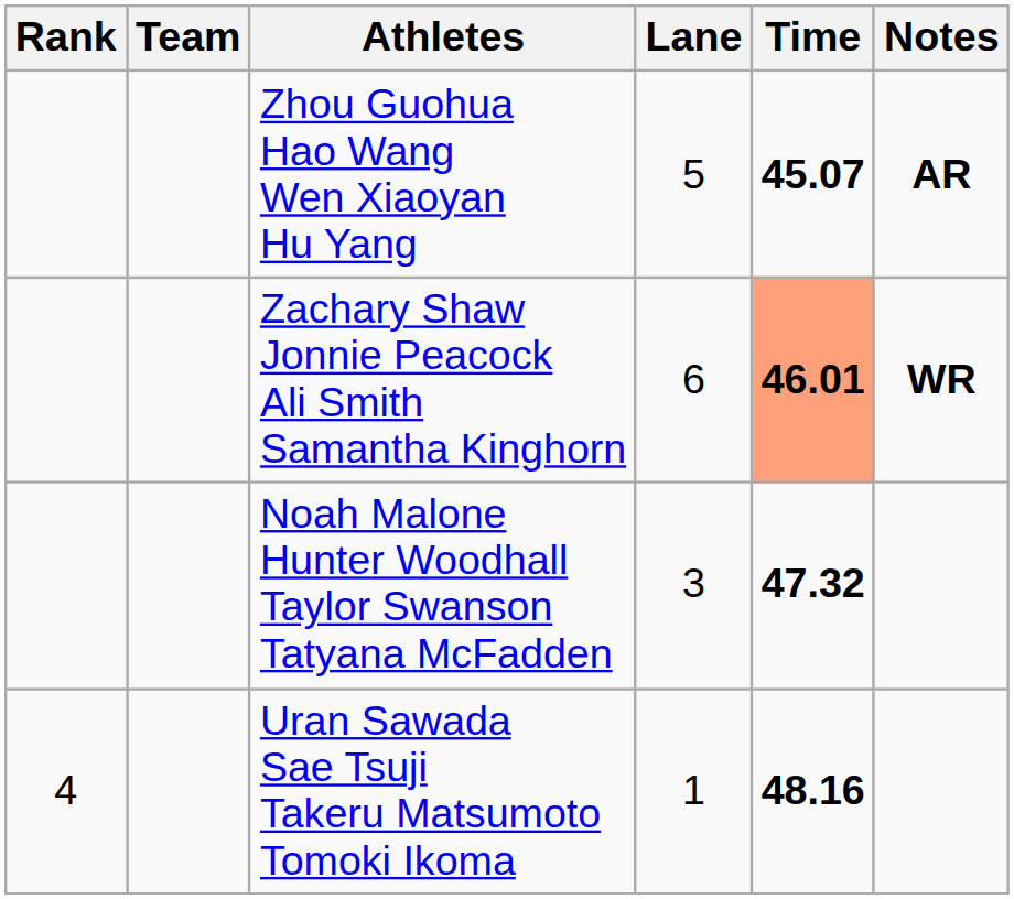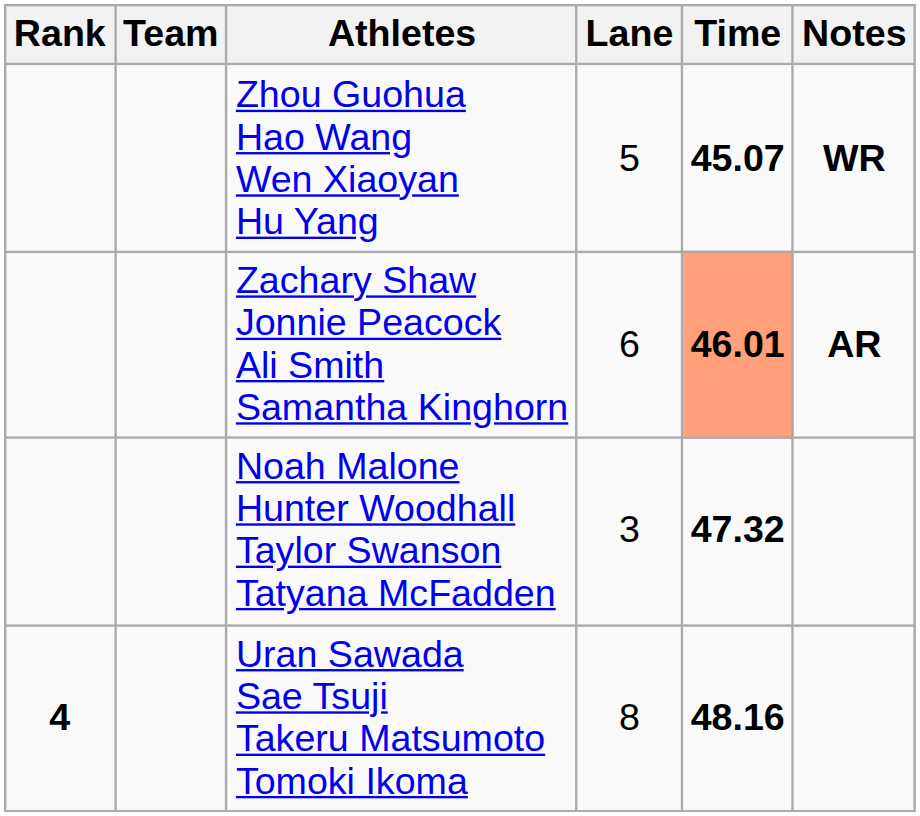Zhou Guohua Hao Wang Wen Xiaoyan Hu Yang | Notes: AR -> WR
Zachary Shaw Jonnie Peacock Ali Smith Samantha Kinghorn | Notes: WR -> AR
Uran Sawada Sae Tsuji Takeru Matsumoto Tomoki Ikoma | Rank: normal -> bold
Uran Sawada Sae Tsuji Takeru Matsumoto Tomoki Ikoma | Lane: 1 -> 8
